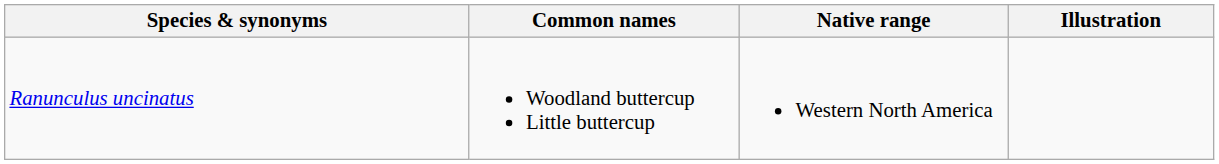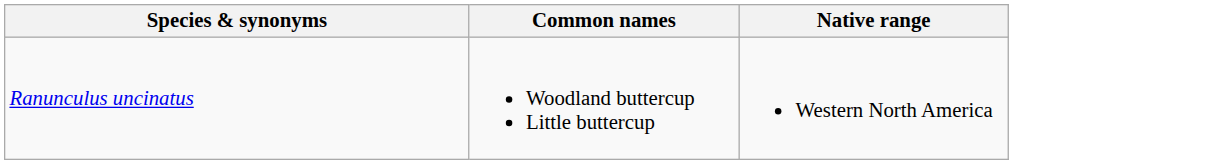- column: Illustration
